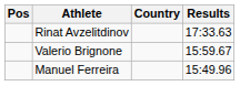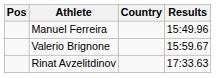rows swapped: Manuel Ferreira <-> Rinat Avzelitdinov
